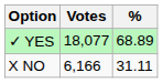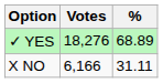✓ YES | Votes: 18,077 -> 18,276
